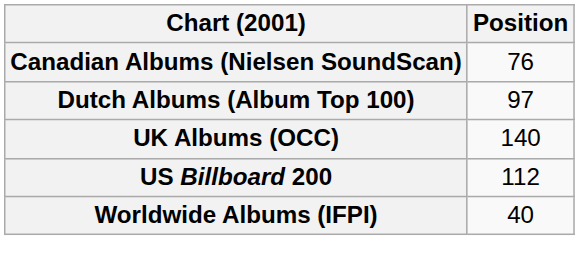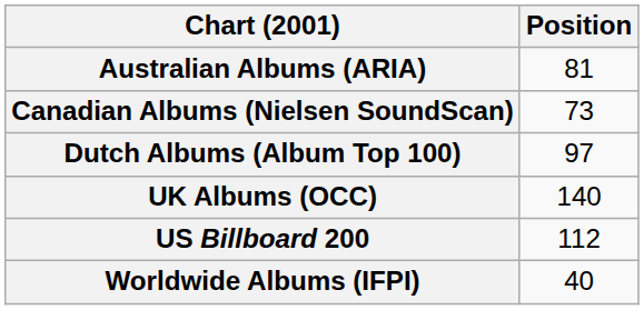+ row: Australian Albums (ARIA) | 81
Canadian Albums (Nielsen SoundScan) | Position: 76 -> 73
